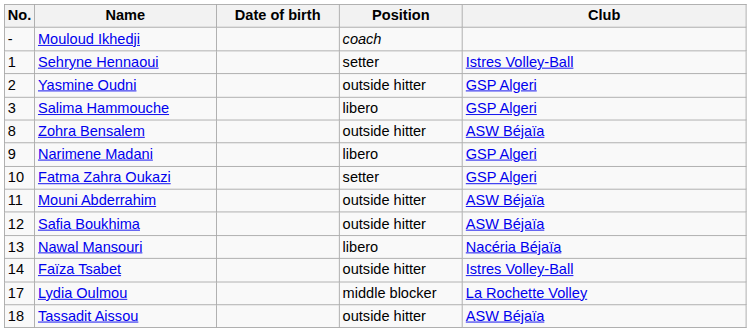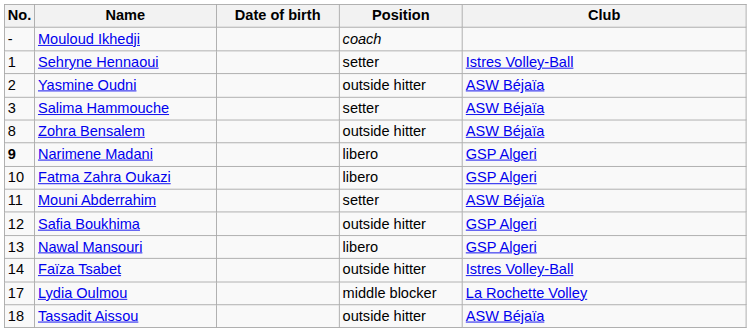Yasmine Oudni | Club: GSP Algeri -> ASW Béjaïa
Salima Hammouche | Position: libero -> setter
Salima Hammouche | Club: GSP Algeri -> ASW Béjaïa
Narimene Madani | No.: normal -> bold
Fatma Zahra Oukazi | Position: setter -> libero
Mouni Abderrahim | Position: outside hitter -> setter
Safia Boukhima | Club: ASW Béjaïa -> GSP Algeri
Nawal Mansouri | Club: Nacéria Béjaïa -> GSP Algeri
